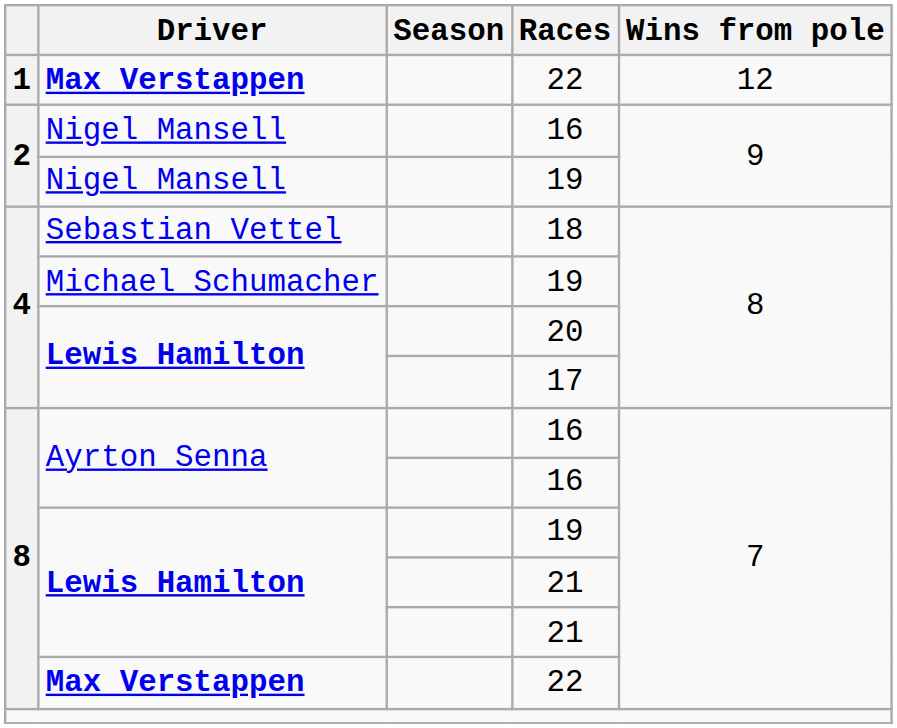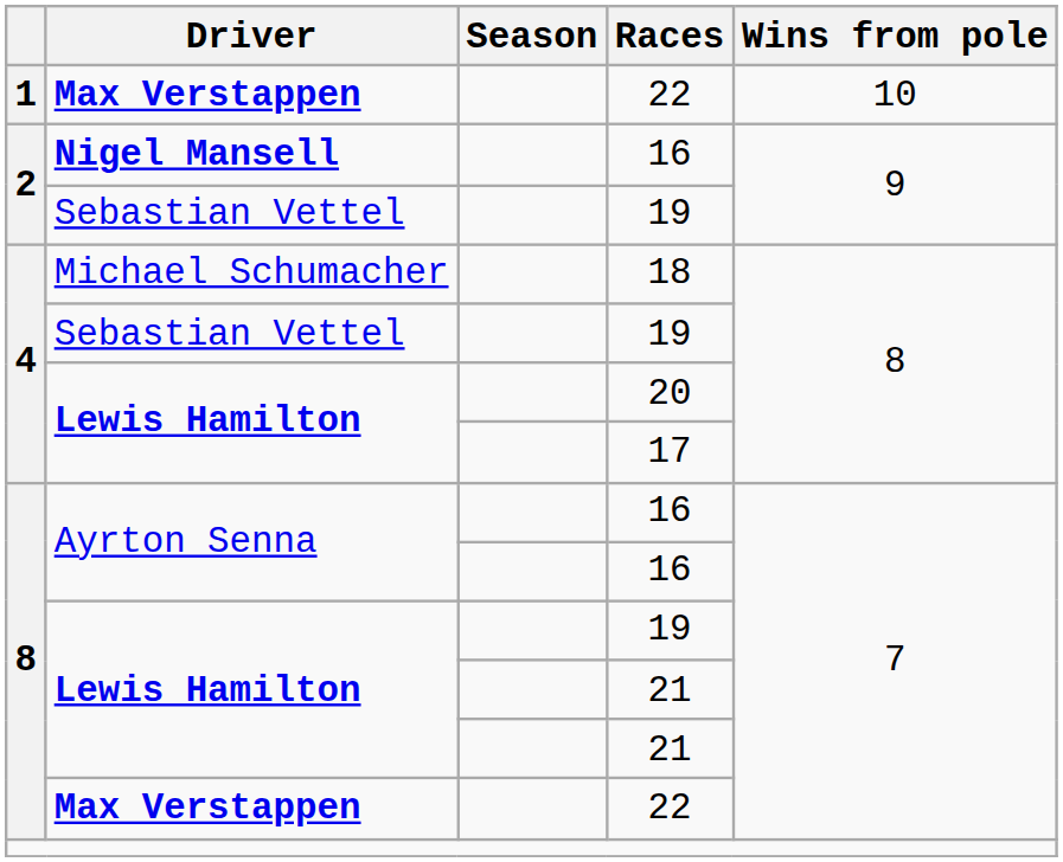1 / 22 | Wins from pole: 12 -> 10
2 / 16 | Driver: normal -> bold
2 / 19 | Driver: Nigel Mansell -> Sebastian Vettel
18 | Driver: Sebastian Vettel -> Michael Schumacher
4 / 19 | Driver: Michael Schumacher -> Sebastian Vettel
